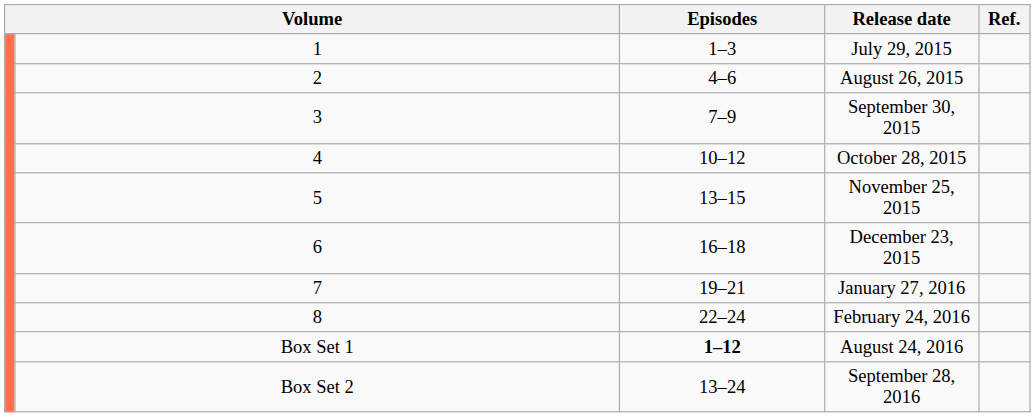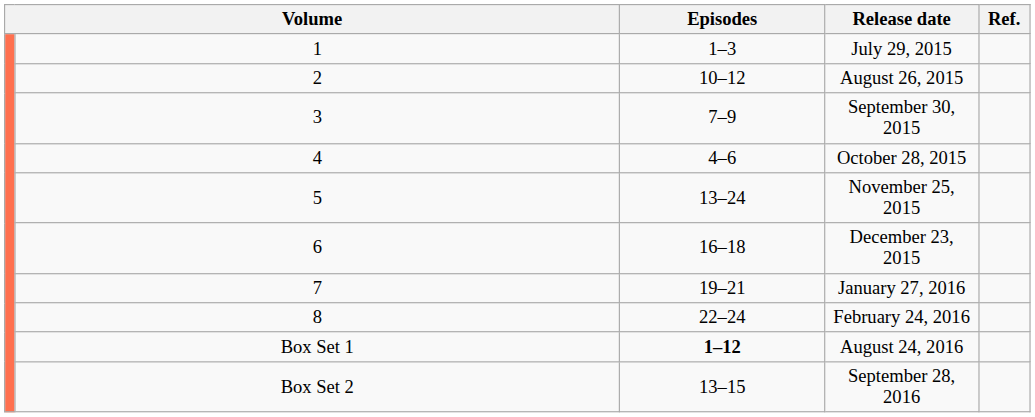August 26, 2015 | Episodes: 4–6 -> 10–12
October 28, 2015 | Episodes: 10–12 -> 4–6
November 25, 2015 | Episodes: 13–15 -> 13–24
September 28, 2016 | Episodes: 13–24 -> 13–15
